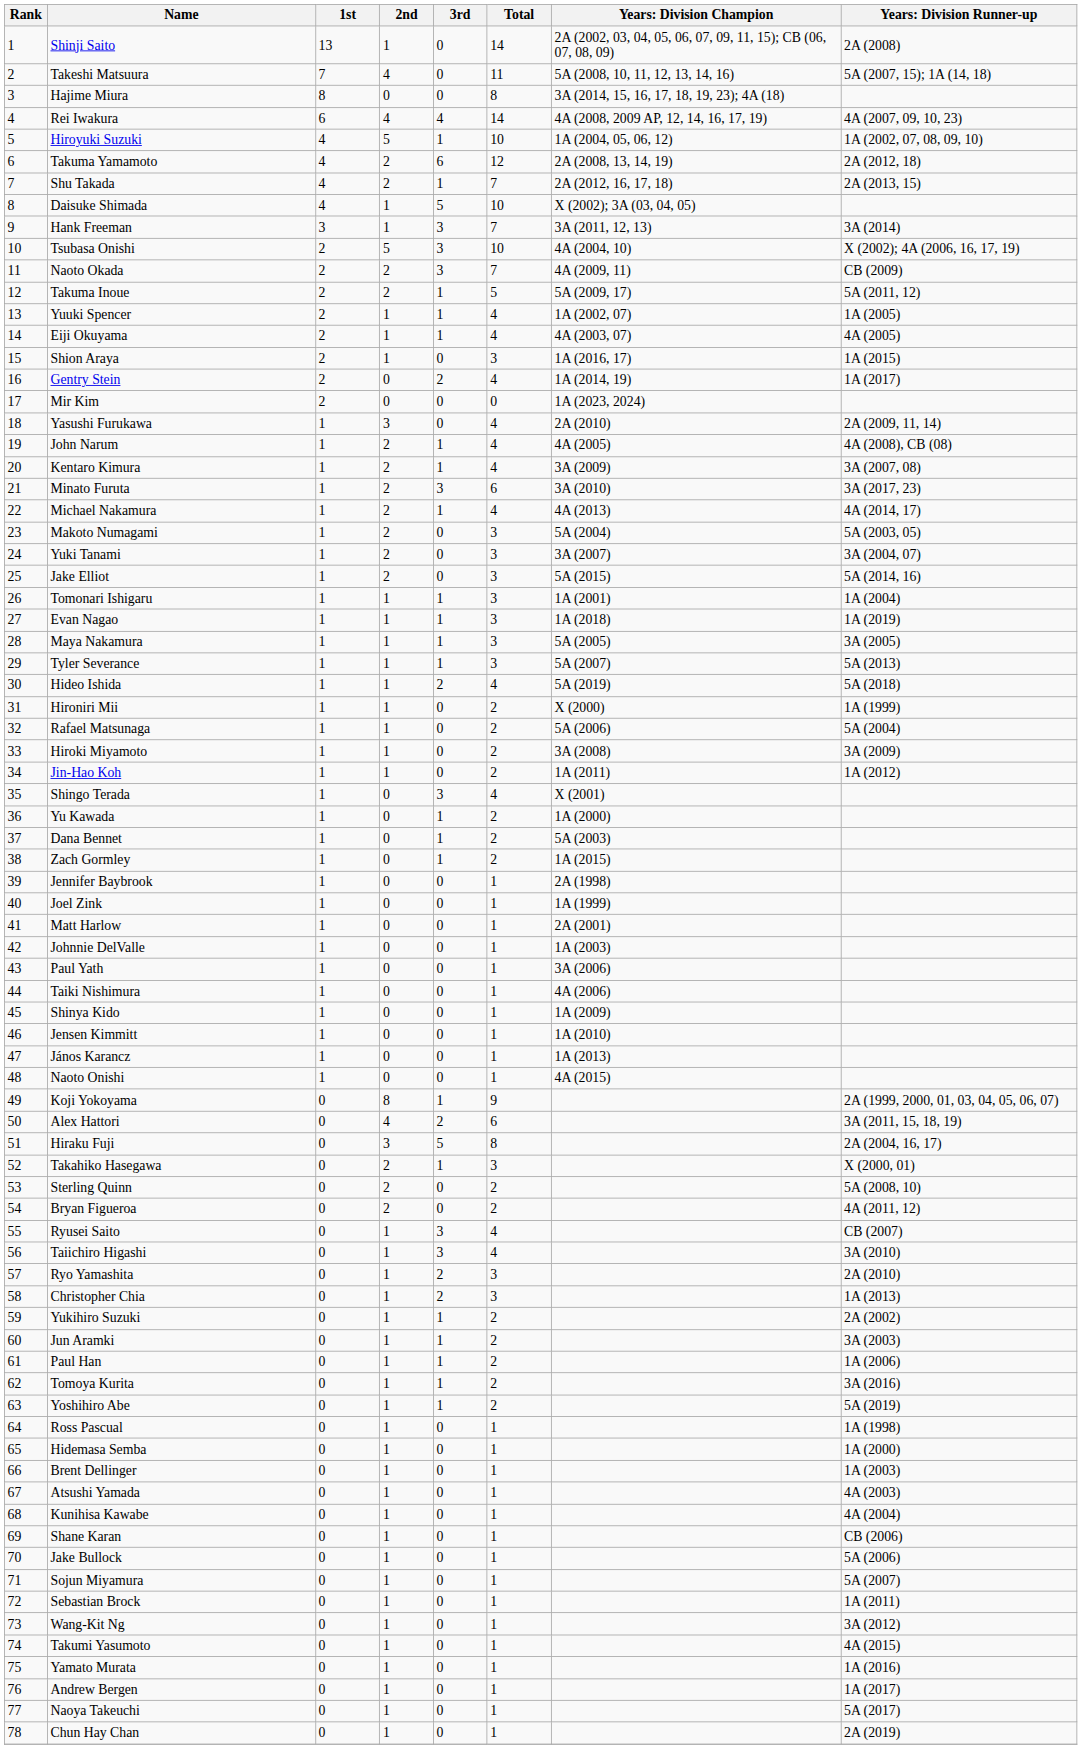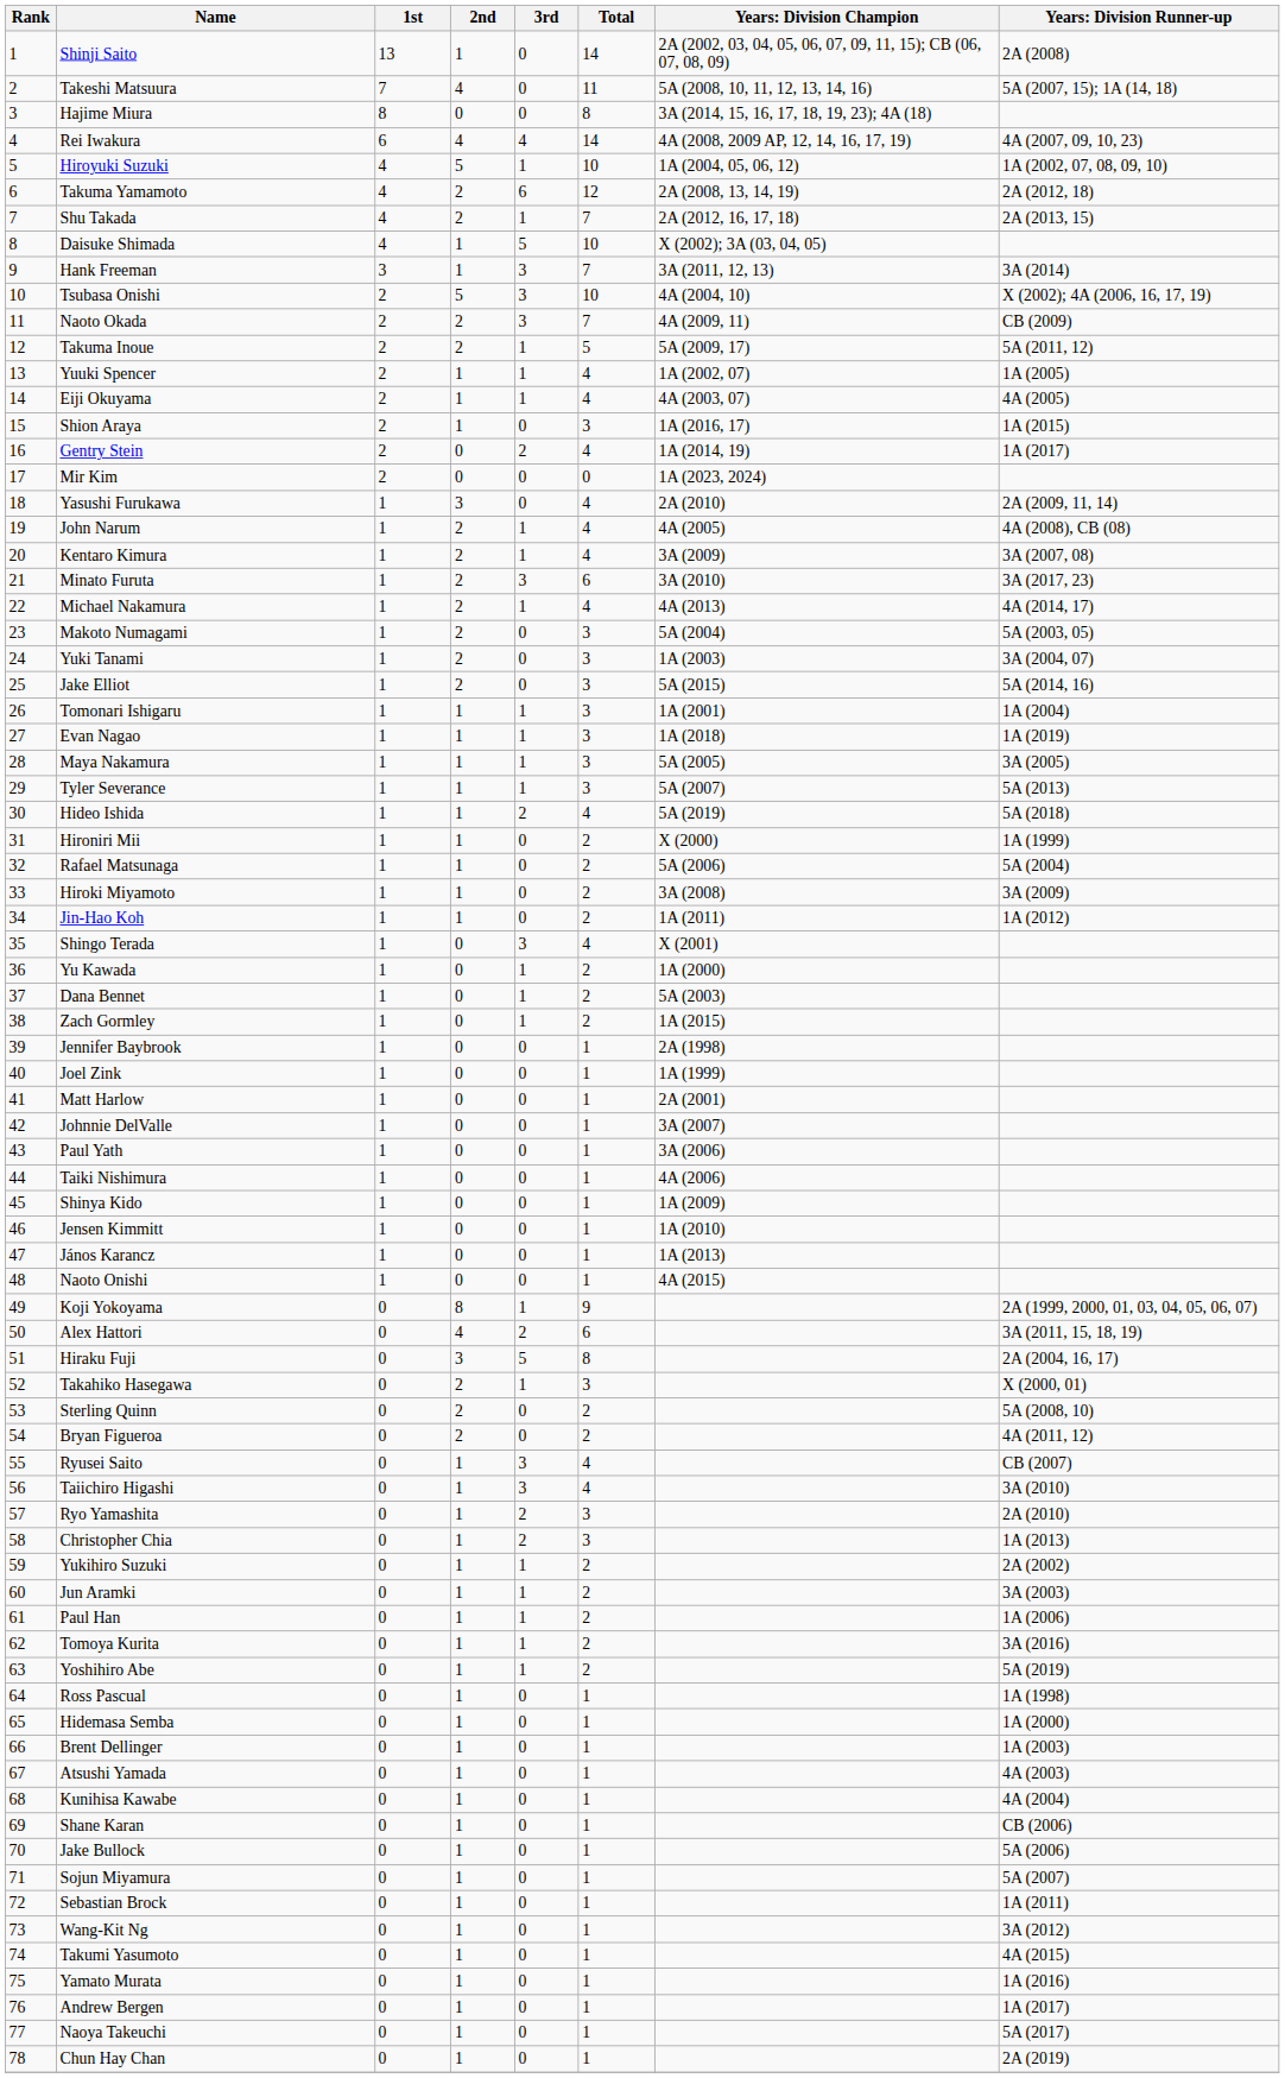Yuki Tanami | column 7: 3A (2007) -> 1A (2003)
Johnnie DelValle | column 7: 1A (2003) -> 3A (2007)
